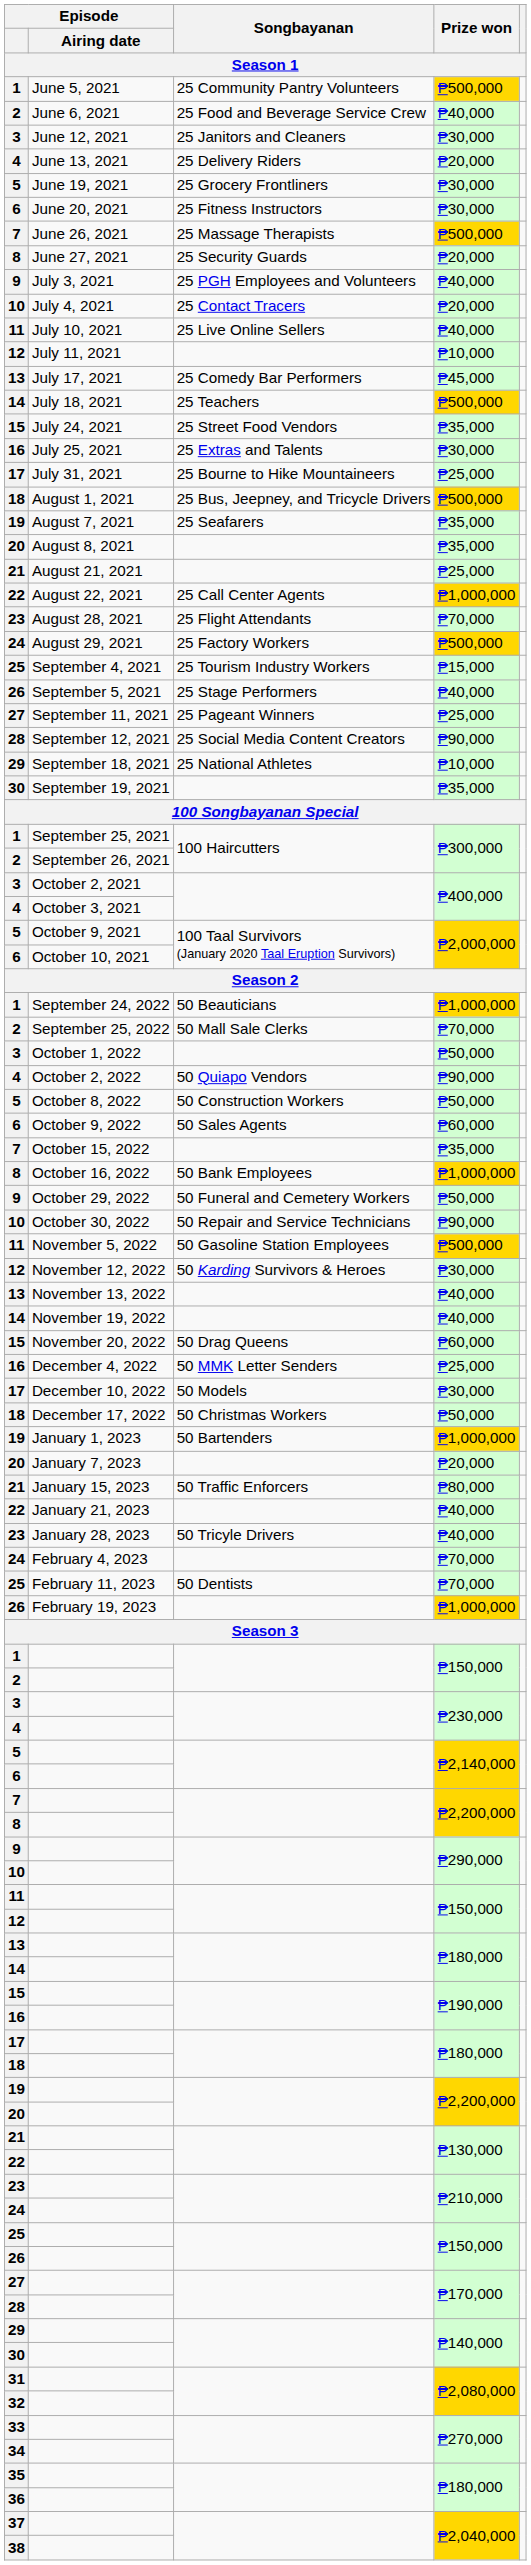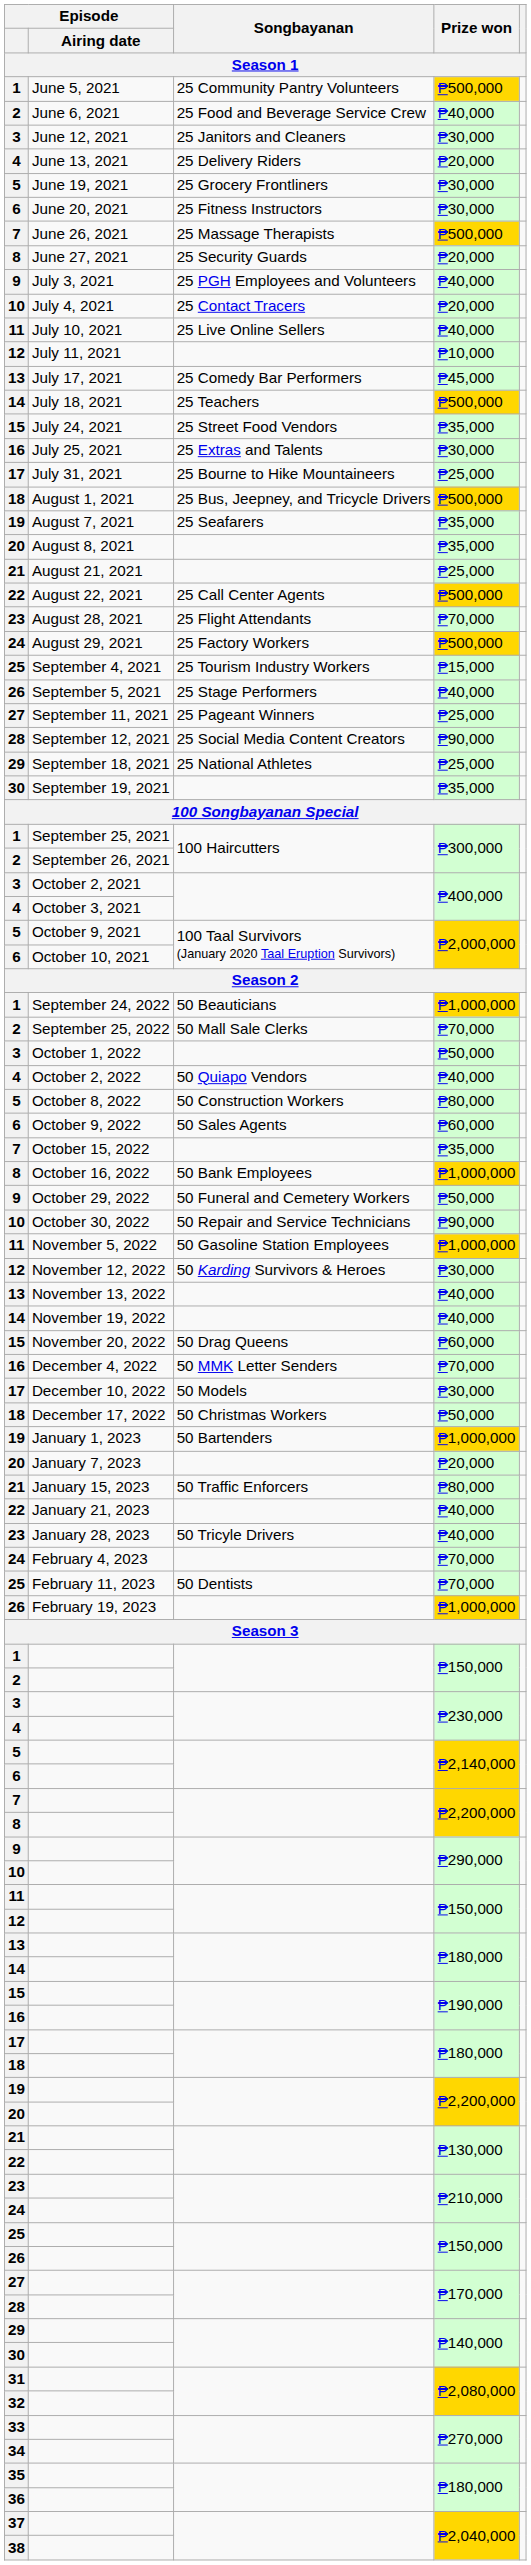August 22, 2021 | Prize won: ₱1,000,000 -> ₱500,000
September 18, 2021 | Prize won: ₱10,000 -> ₱25,000
October 2, 2022 | Prize won: ₱90,000 -> ₱40,000
October 8, 2022 | Prize won: ₱50,000 -> ₱80,000
November 5, 2022 | Prize won: ₱500,000 -> ₱1,000,000
December 4, 2022 | Prize won: ₱25,000 -> ₱70,000
